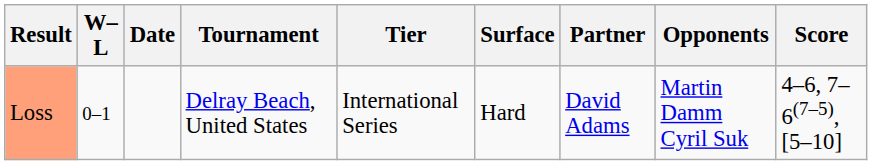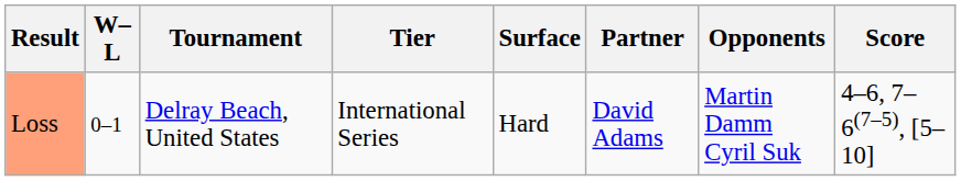- column: Date
